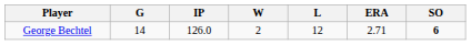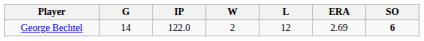George Bechtel | IP: 126.0 -> 122.0
George Bechtel | ERA: 2.71 -> 2.69
